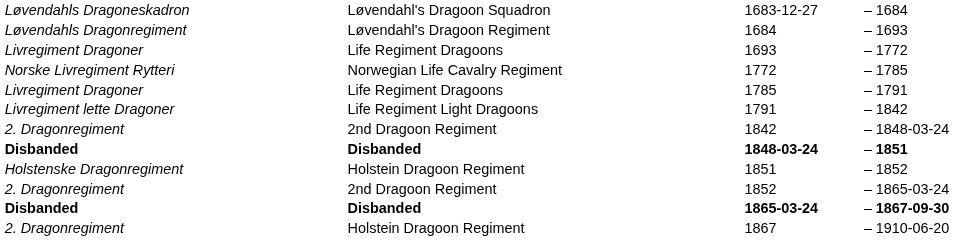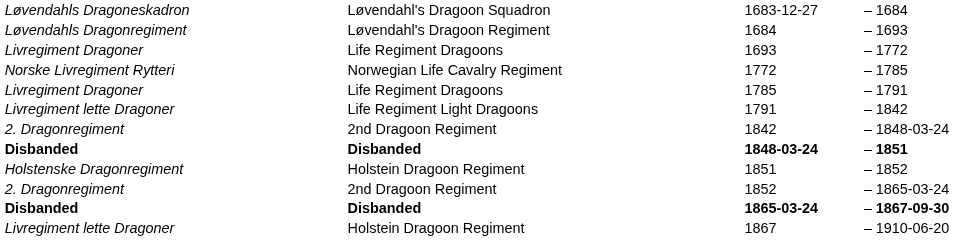1867 | column 1: 2. Dragonregiment -> Livregiment lette Dragoner
